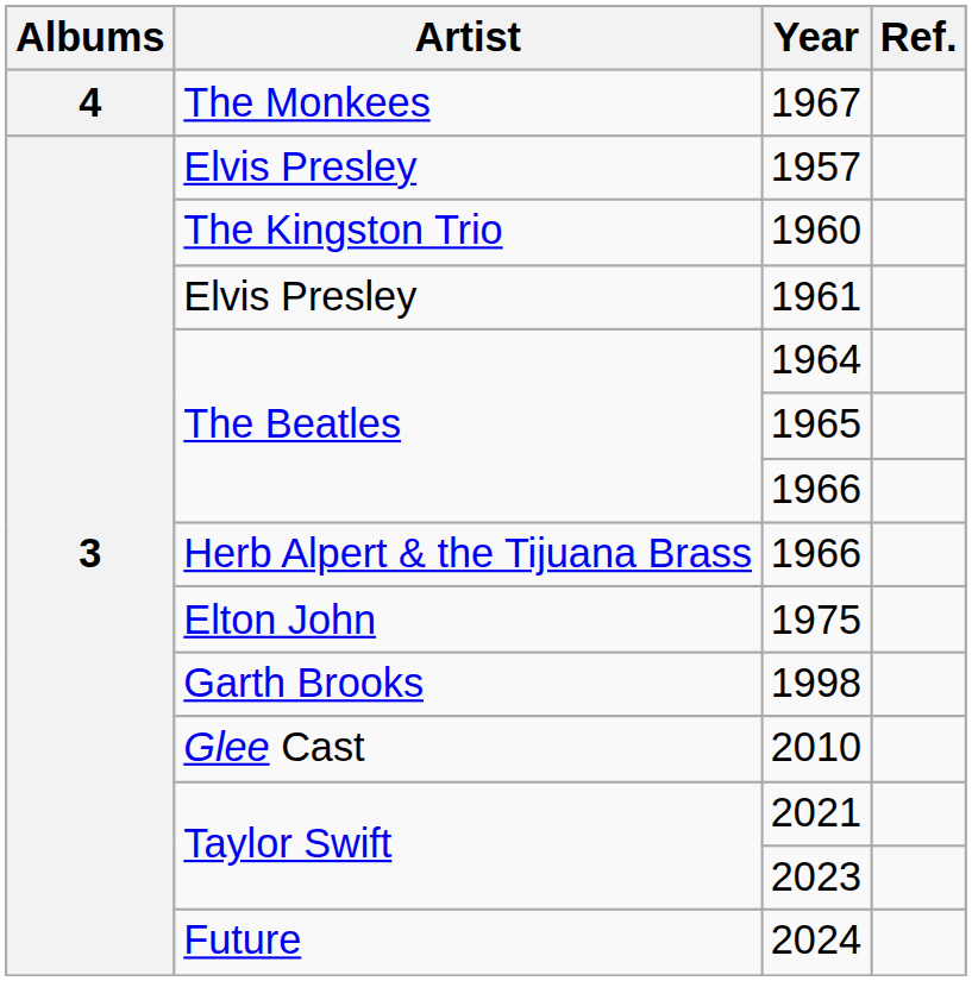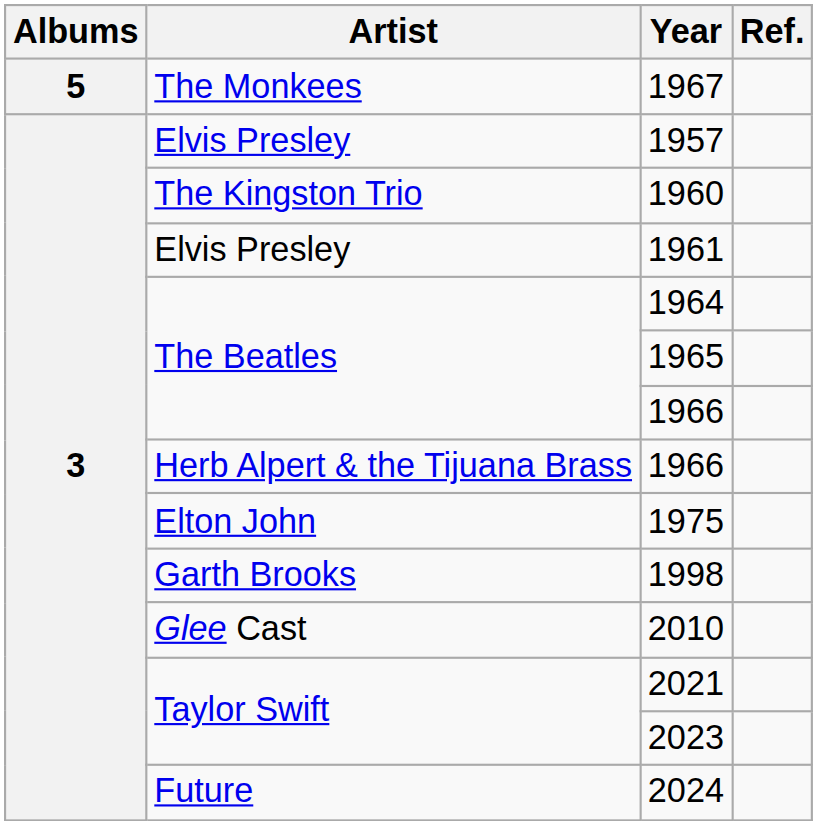1967 | Albums: 4 -> 5
